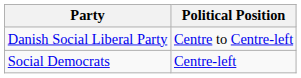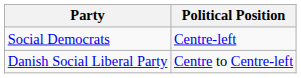rows swapped: Social Democrats <-> Danish Social Liberal Party
